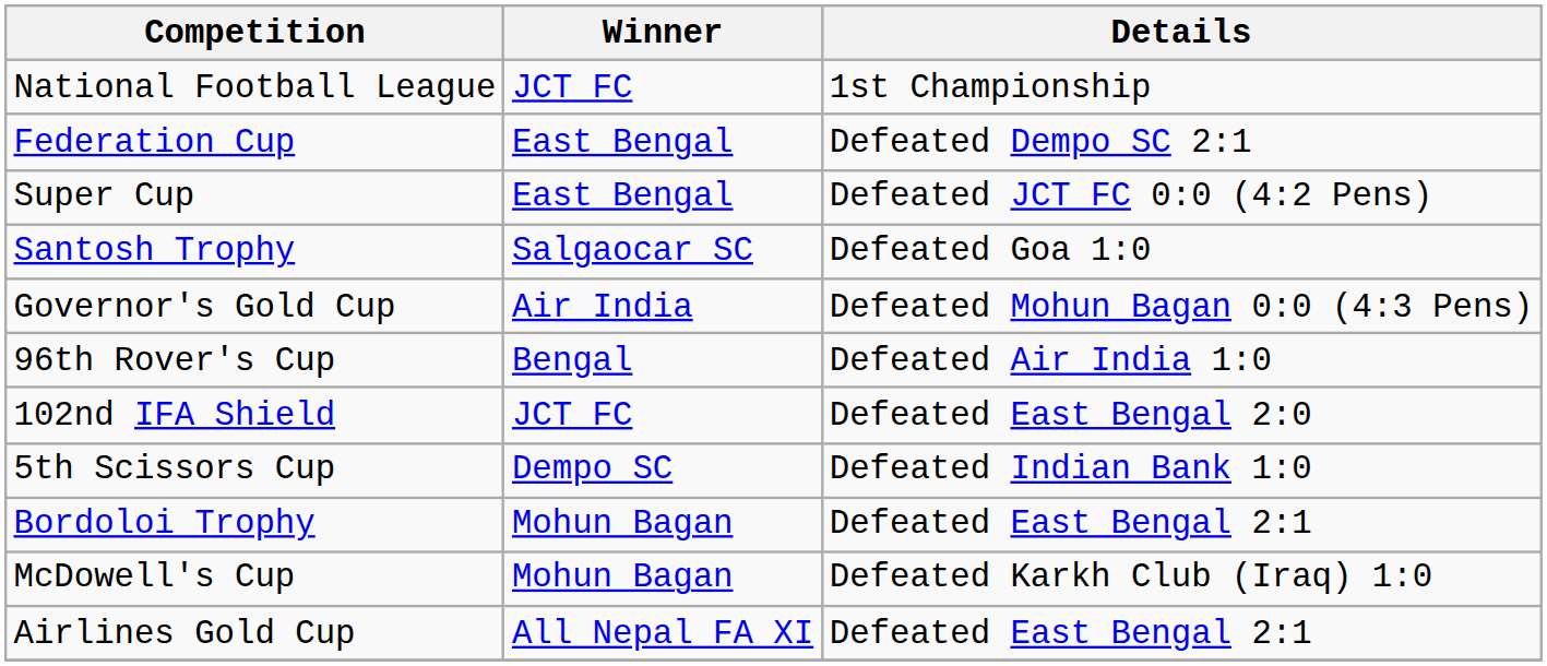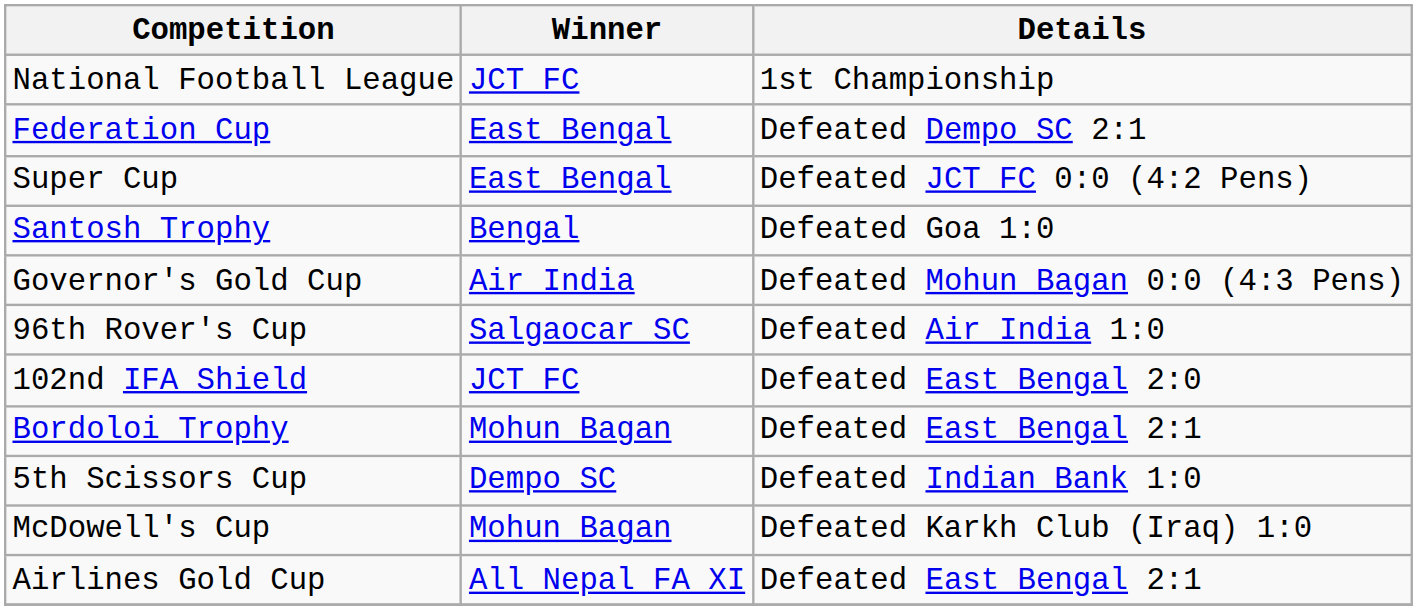Santosh Trophy | Winner: Salgaocar SC -> Bengal
96th Rover's Cup | Winner: Bengal -> Salgaocar SC
rows swapped: Bordoloi Trophy <-> 5th Scissors Cup
